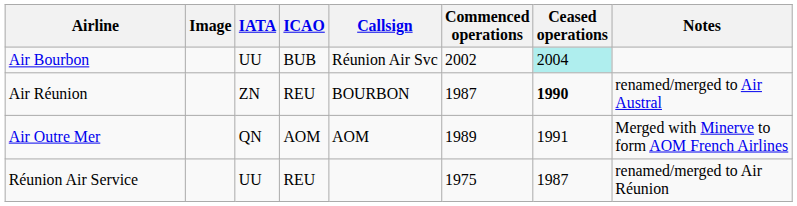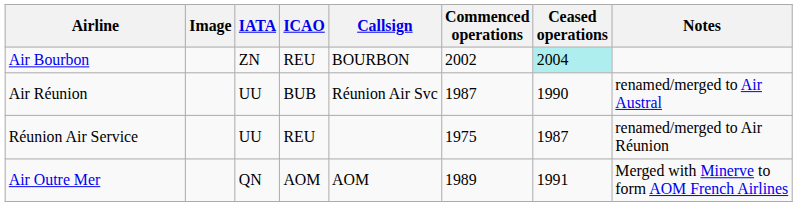Air Bourbon | IATA: UU -> ZN
Air Bourbon | ICAO: BUB -> REU
Air Bourbon | Callsign: Réunion Air Svc -> BOURBON
Air Réunion | IATA: ZN -> UU
Air Réunion | ICAO: REU -> BUB
Air Réunion | Callsign: BOURBON -> Réunion Air Svc
Air Réunion | Ceased operations: bold -> normal
rows swapped: Air Outre Mer <-> Réunion Air Service
